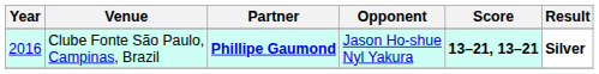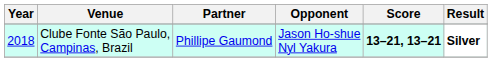Clube Fonte São Paulo, Campinas, Brazil | Year: 2016 -> 2018
Clube Fonte São Paulo, Campinas, Brazil | Partner: bold -> normal
